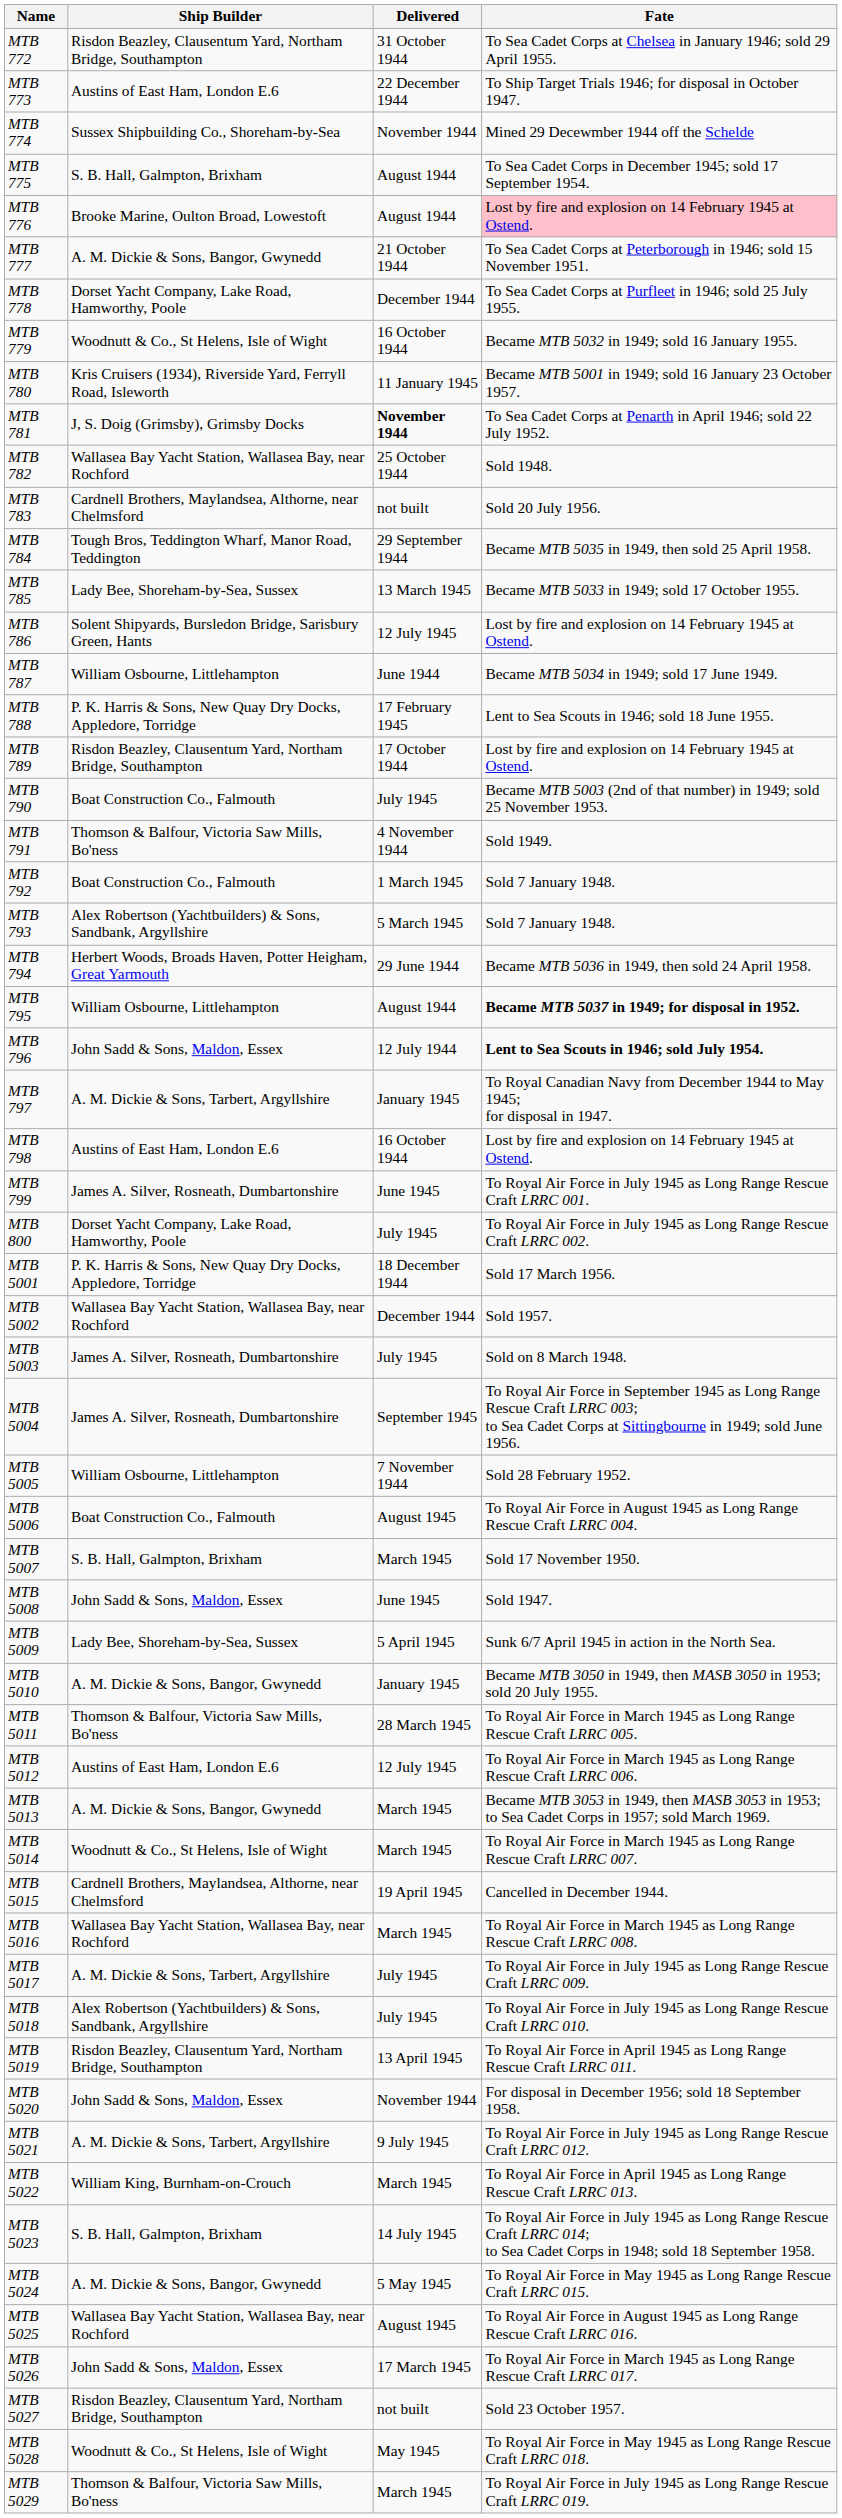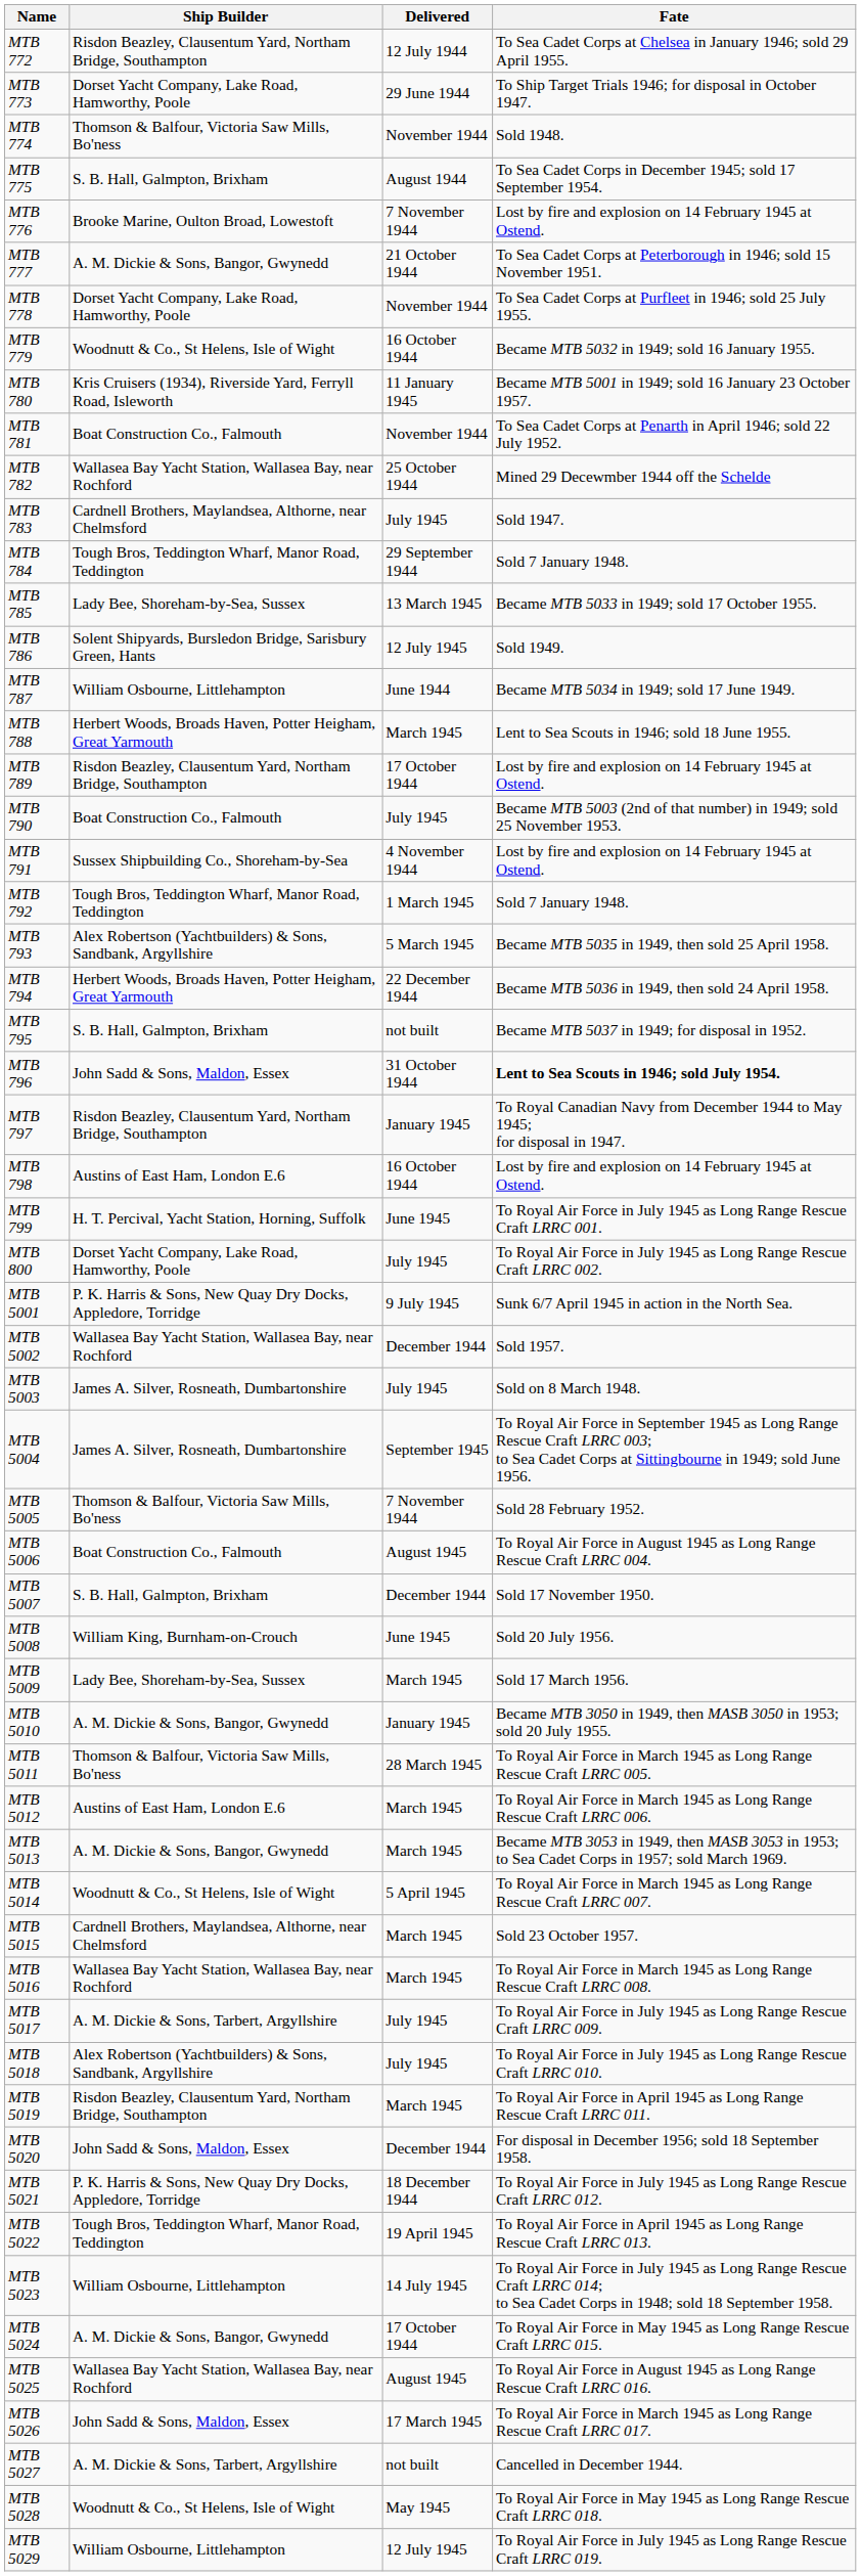MTB 772 | Delivered: 31 October 1944 -> 12 July 1944
MTB 773 | Ship Builder: Austins of East Ham, London E.6 -> Dorset Yacht Company, Lake Road, Hamworthy, Poole
MTB 773 | Delivered: 22 December 1944 -> 29 June 1944
MTB 774 | Ship Builder: Sussex Shipbuilding Co., Shoreham-by-Sea -> Thomson & Balfour, Victoria Saw Mills, Bo'ness
MTB 774 | Fate: Mined 29 Decewmber 1944 off the Schelde -> Sold 1948.
MTB 776 | Delivered: August 1944 -> 7 November 1944
MTB 776 | Fate: pink background -> no background
MTB 778 | Delivered: December 1944 -> November 1944
MTB 781 | Ship Builder: J, S. Doig (Grimsby), Grimsby Docks -> Boat Construction Co., Falmouth
MTB 781 | Delivered: bold -> normal
MTB 782 | Fate: Sold 1948. -> Mined 29 Decewmber 1944 off the Schelde
MTB 783 | Delivered: not built -> July 1945
MTB 783 | Fate: Sold 20 July 1956. -> Sold 1947.
MTB 784 | Fate: Became MTB 5035 in 1949, then sold 25 April 1958. -> Sold 7 January 1948.
MTB 786 | Fate: Lost by fire and explosion on 14 February 1945 at Ostend. -> Sold 1949.
MTB 788 | Ship Builder: P. K. Harris & Sons, New Quay Dry Docks, Appledore, Torridge -> Herbert Woods, Broads Haven, Potter Heigham, Great Yarmouth
MTB 788 | Delivered: 17 February 1945 -> March 1945
MTB 791 | Ship Builder: Thomson & Balfour, Victoria Saw Mills, Bo'ness -> Sussex Shipbuilding Co., Shoreham-by-Sea
MTB 791 | Fate: Sold 1949. -> Lost by fire and explosion on 14 February 1945 at Ostend.
MTB 792 | Ship Builder: Boat Construction Co., Falmouth -> Tough Bros, Teddington Wharf, Manor Road, Teddington
MTB 793 | Fate: Sold 7 January 1948. -> Became MTB 5035 in 1949, then sold 25 April 1958.
MTB 794 | Delivered: 29 June 1944 -> 22 December 1944
MTB 795 | Ship Builder: William Osbourne, Littlehampton -> S. B. Hall, Galmpton, Brixham
MTB 795 | Delivered: August 1944 -> not built
MTB 795 | Fate: bold -> normal
MTB 796 | Delivered: 12 July 1944 -> 31 October 1944
MTB 797 | Ship Builder: A. M. Dickie & Sons, Tarbert, Argyllshire -> Risdon Beazley, Clausentum Yard, Northam Bridge, Southampton
MTB 799 | Ship Builder: James A. Silver, Rosneath, Dumbartonshire -> H. T. Percival, Yacht Station, Horning, Suffolk
MTB 5001 | Delivered: 18 December 1944 -> 9 July 1945
MTB 5001 | Fate: Sold 17 March 1956. -> Sunk 6/7 April 1945 in action in the North Sea.
MTB 5005 | Ship Builder: William Osbourne, Littlehampton -> Thomson & Balfour, Victoria Saw Mills, Bo'ness
MTB 5007 | Delivered: March 1945 -> December 1944
MTB 5008 | Ship Builder: John Sadd & Sons, Maldon, Essex -> William King, Burnham-on-Crouch
MTB 5008 | Fate: Sold 1947. -> Sold 20 July 1956.
MTB 5009 | Delivered: 5 April 1945 -> March 1945
MTB 5009 | Fate: Sunk 6/7 April 1945 in action in the North Sea. -> Sold 17 March 1956.
MTB 5012 | Delivered: 12 July 1945 -> March 1945
MTB 5014 | Delivered: March 1945 -> 5 April 1945
MTB 5015 | Delivered: 19 April 1945 -> March 1945
MTB 5015 | Fate: Cancelled in December 1944. -> Sold 23 October 1957.
MTB 5019 | Delivered: 13 April 1945 -> March 1945
MTB 5020 | Delivered: November 1944 -> December 1944
MTB 5021 | Ship Builder: A. M. Dickie & Sons, Tarbert, Argyllshire -> P. K. Harris & Sons, New Quay Dry Docks, Appledore, Torridge
MTB 5021 | Delivered: 9 July 1945 -> 18 December 1944
MTB 5022 | Ship Builder: William King, Burnham-on-Crouch -> Tough Bros, Teddington Wharf, Manor Road, Teddington
MTB 5022 | Delivered: March 1945 -> 19 April 1945
MTB 5023 | Ship Builder: S. B. Hall, Galmpton, Brixham -> William Osbourne, Littlehampton
MTB 5024 | Delivered: 5 May 1945 -> 17 October 1944
MTB 5027 | Ship Builder: Risdon Beazley, Clausentum Yard, Northam Bridge, Southampton -> A. M. Dickie & Sons, Tarbert, Argyllshire
MTB 5027 | Fate: Sold 23 October 1957. -> Cancelled in December 1944.
MTB 5029 | Ship Builder: Thomson & Balfour, Victoria Saw Mills, Bo'ness -> William Osbourne, Littlehampton
MTB 5029 | Delivered: March 1945 -> 12 July 1945
